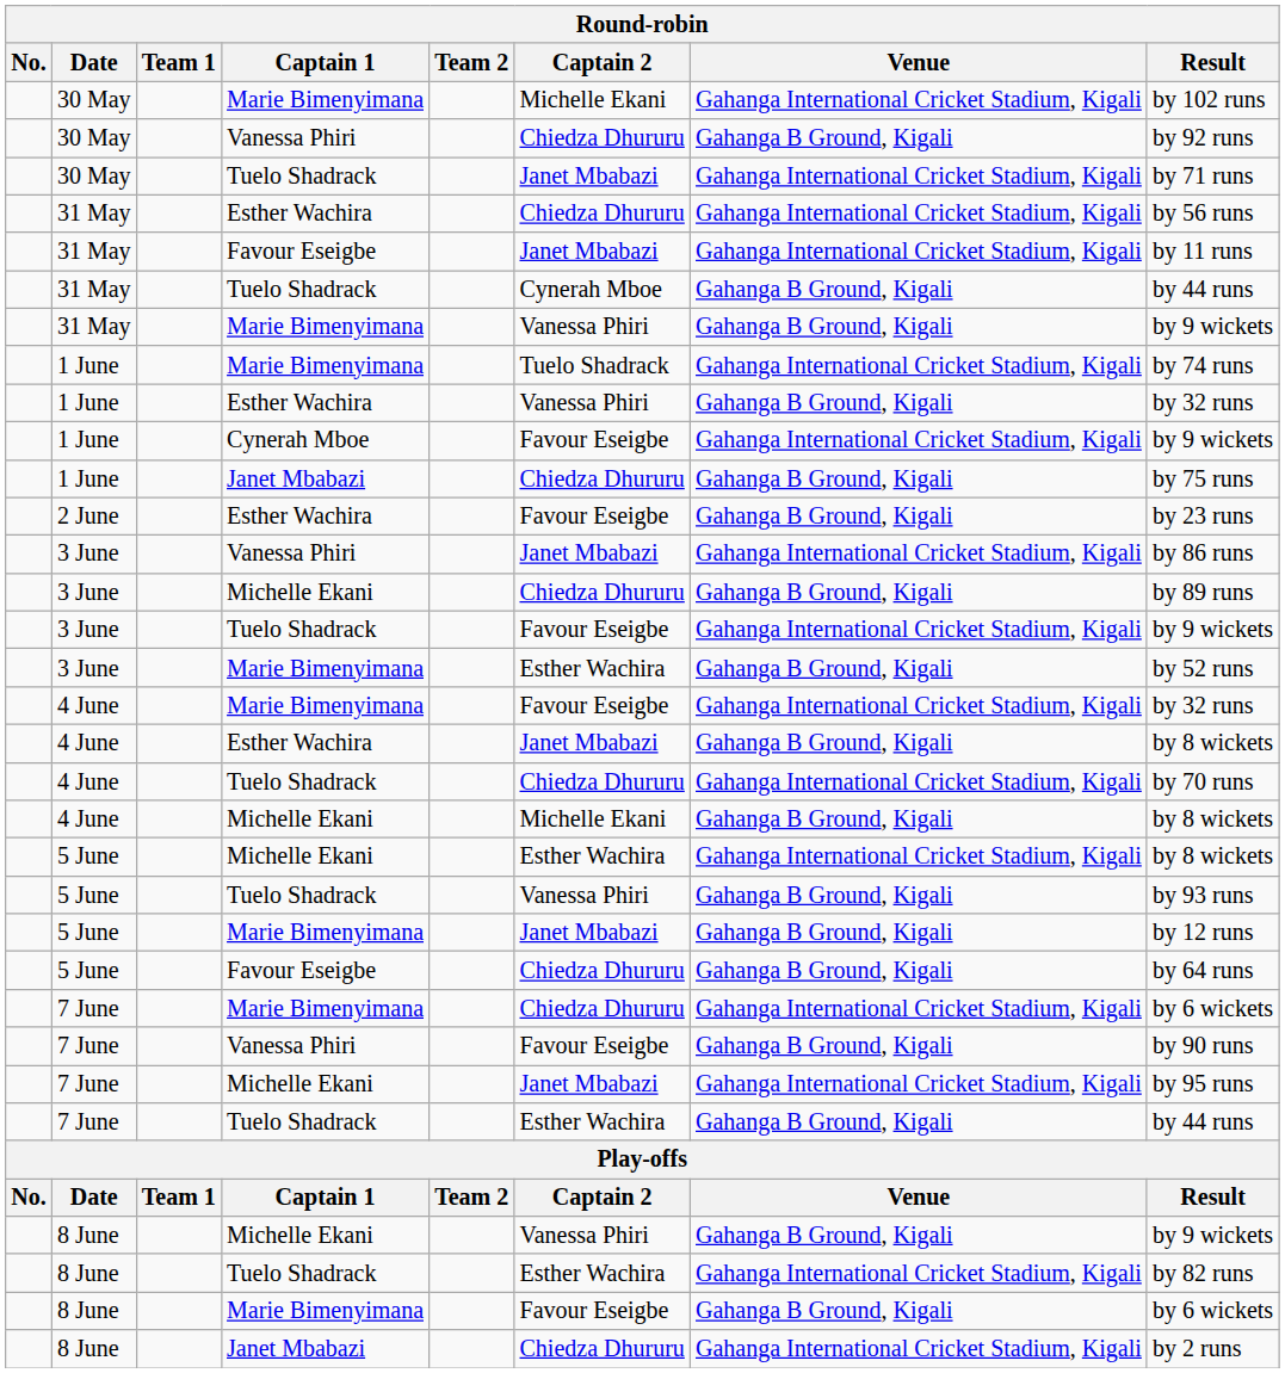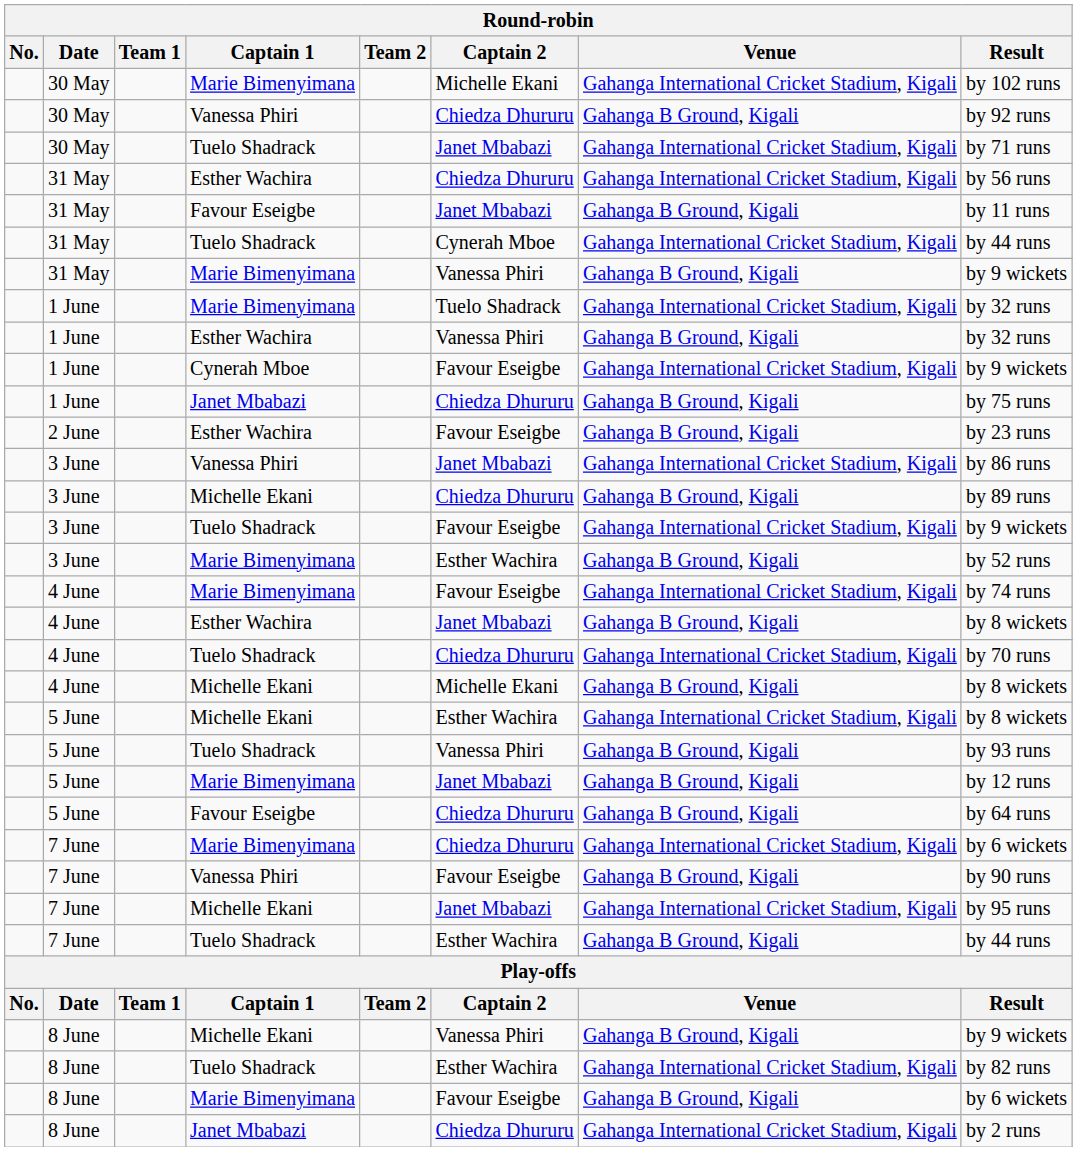31 May / Favour Eseigbe | Venue: Gahanga International Cricket Stadium, Kigali -> Gahanga B Ground, Kigali
31 May / Tuelo Shadrack | Venue: Gahanga B Ground, Kigali -> Gahanga International Cricket Stadium, Kigali
1 June / Marie Bimenyimana | Result: by 74 runs -> by 32 runs
4 June / Marie Bimenyimana | Result: by 32 runs -> by 74 runs
